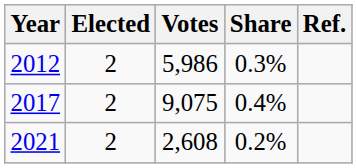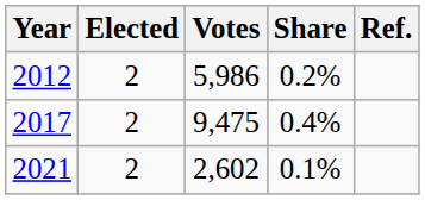2012 | Share: 0.3% -> 0.2%
2017 | Votes: 9,075 -> 9,475
2021 | Votes: 2,608 -> 2,602
2021 | Share: 0.2% -> 0.1%
